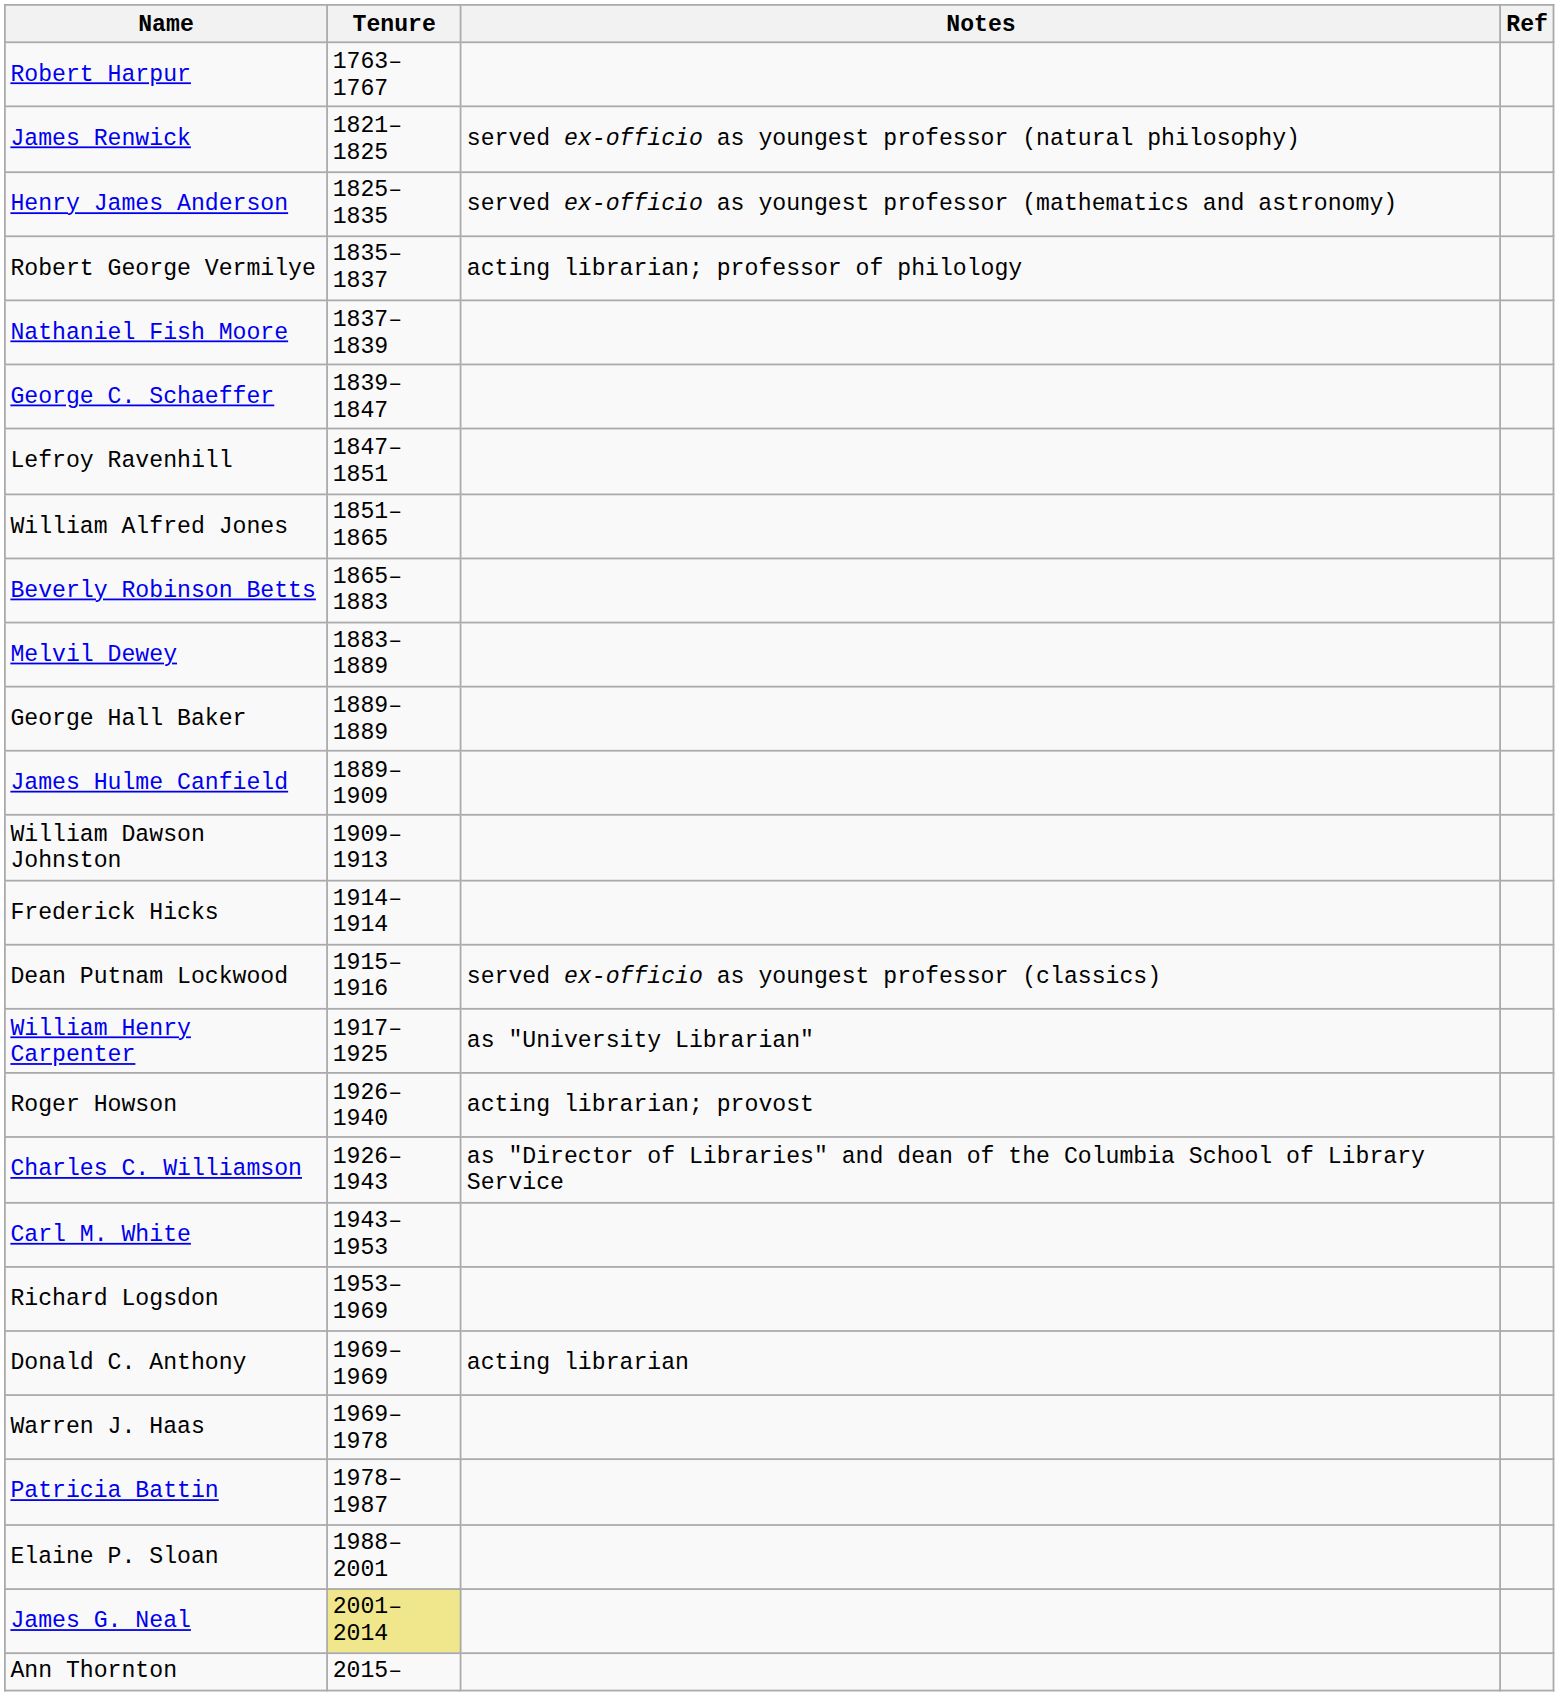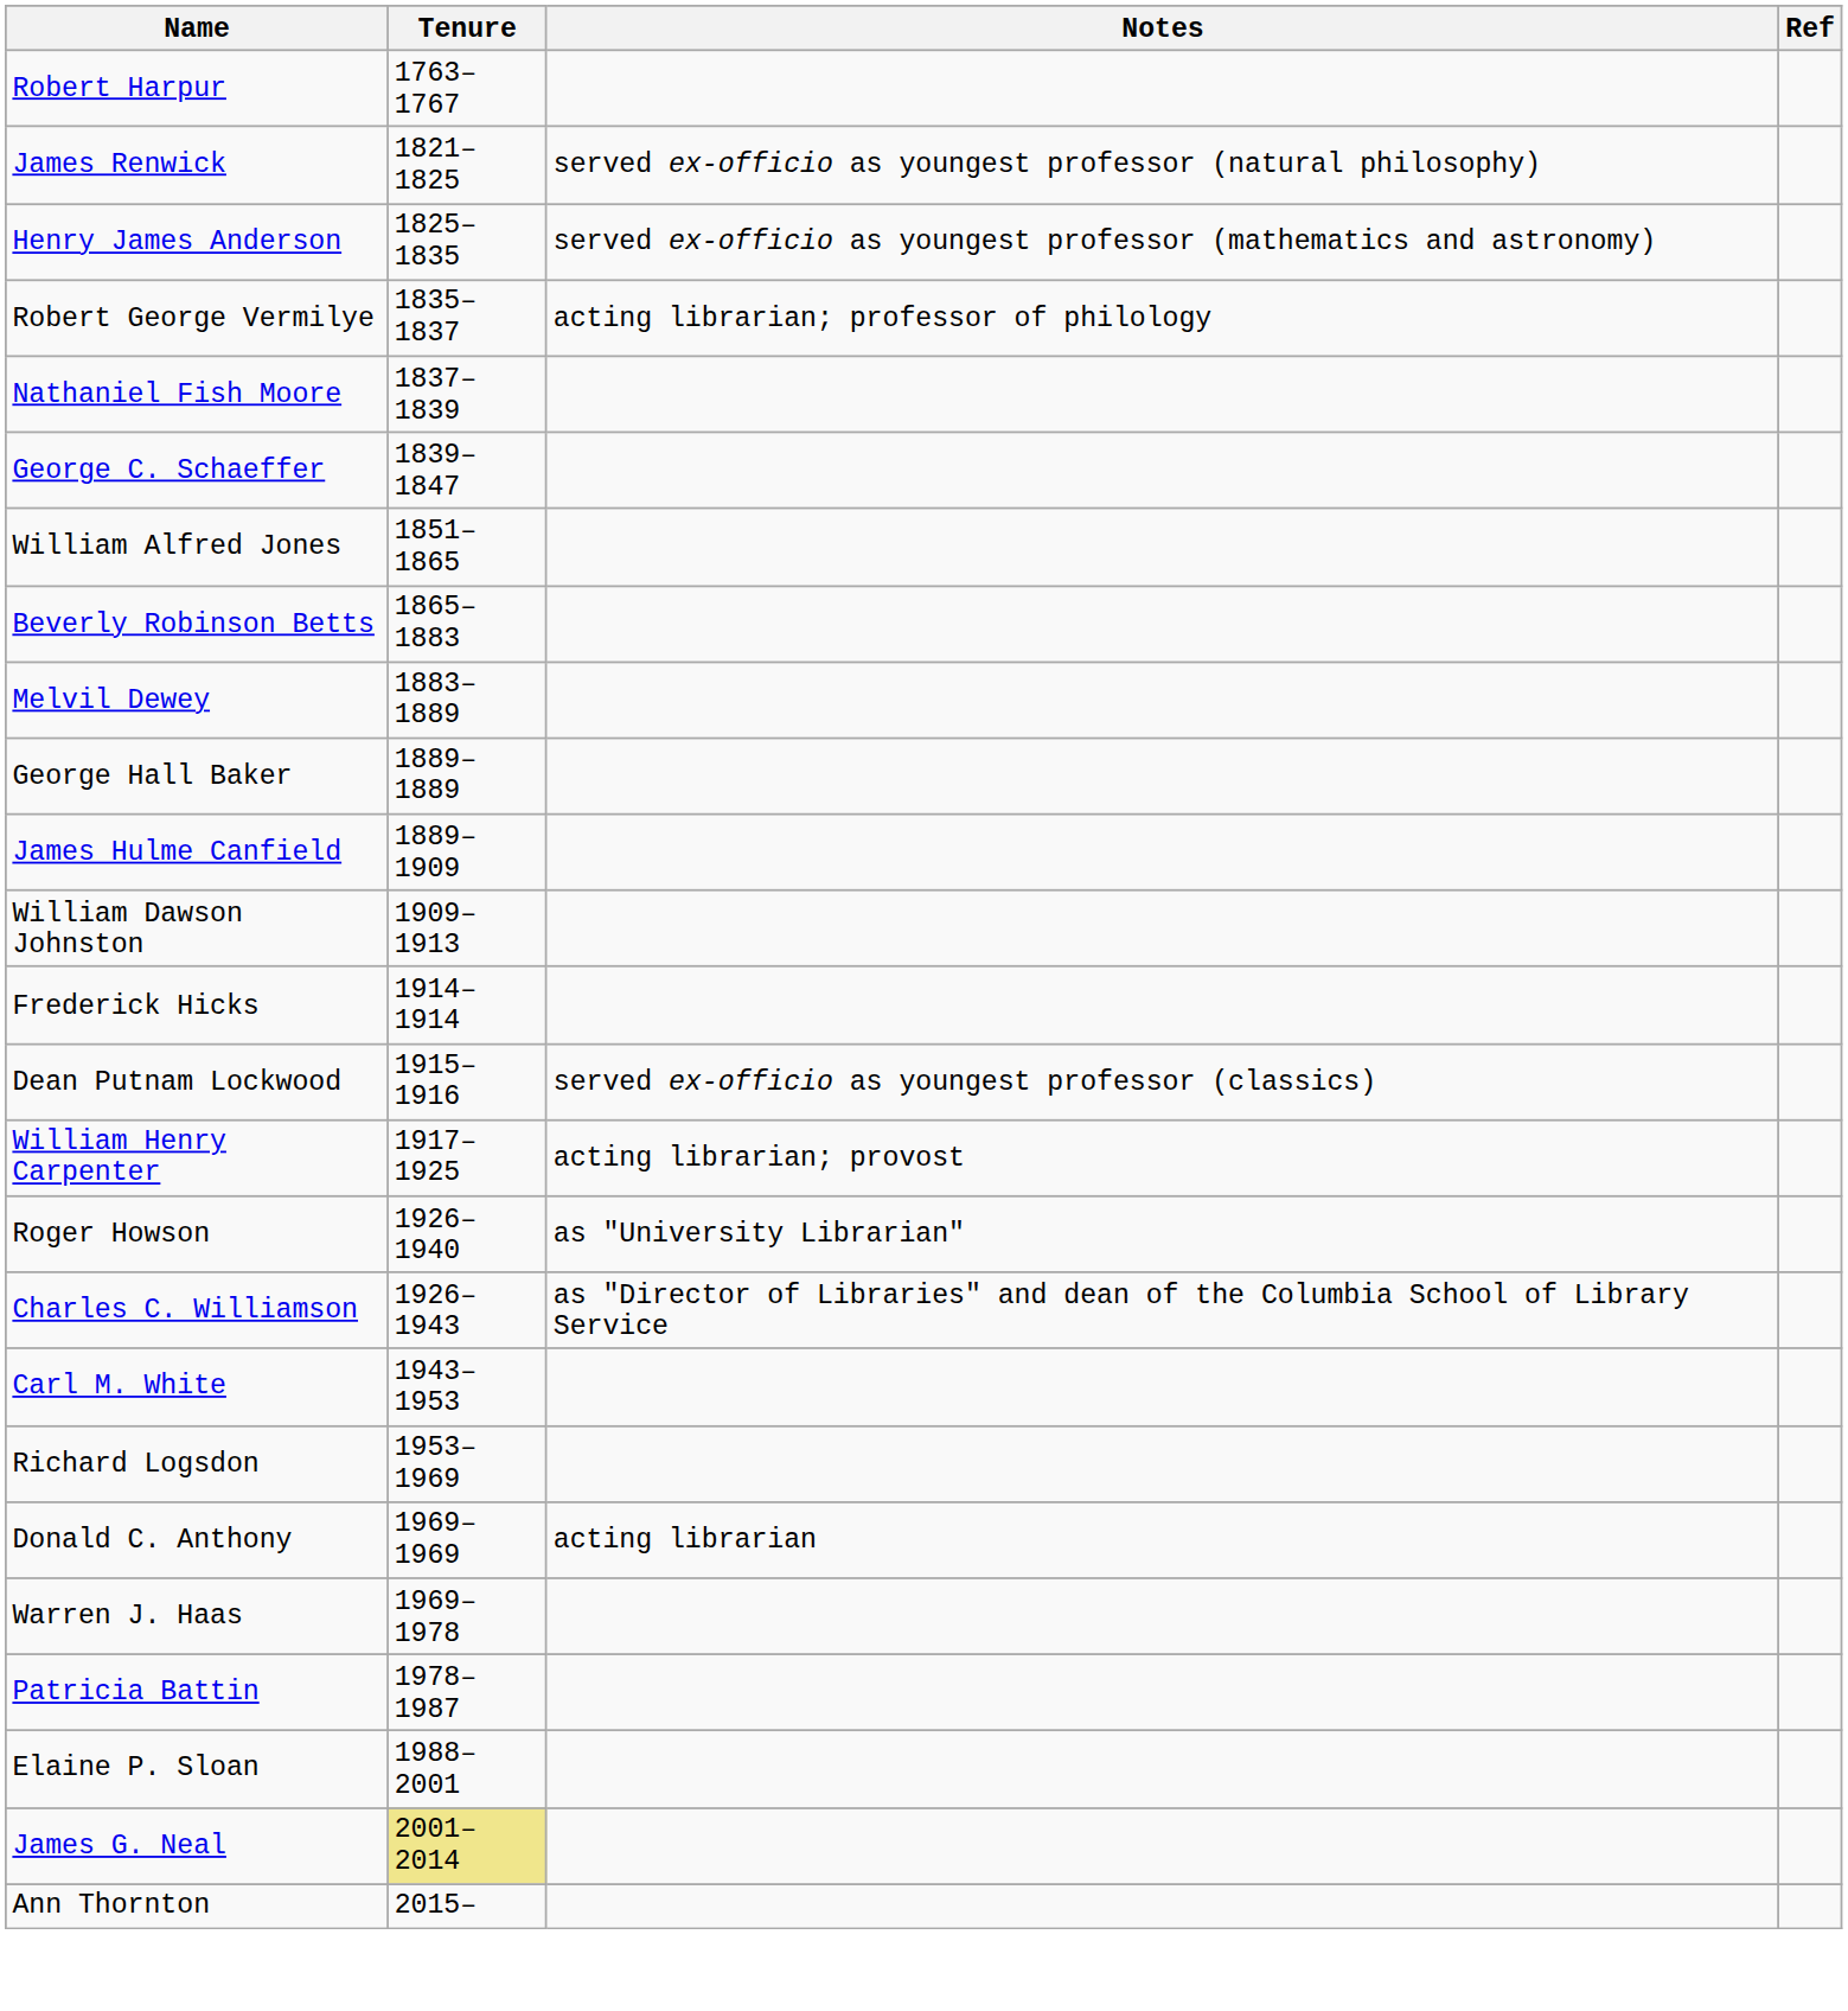- row: Lefroy Ravenhill | 1847–1851
William Henry Carpenter | Notes: as "University Librarian" -> acting librarian; provost
Roger Howson | Notes: acting librarian; provost -> as "University Librarian"
